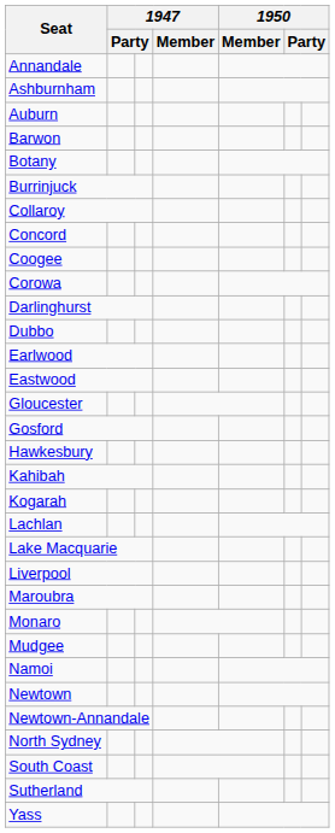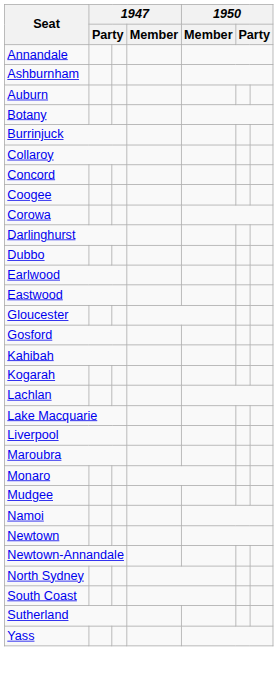- row: Barwon
- row: Hawkesbury
